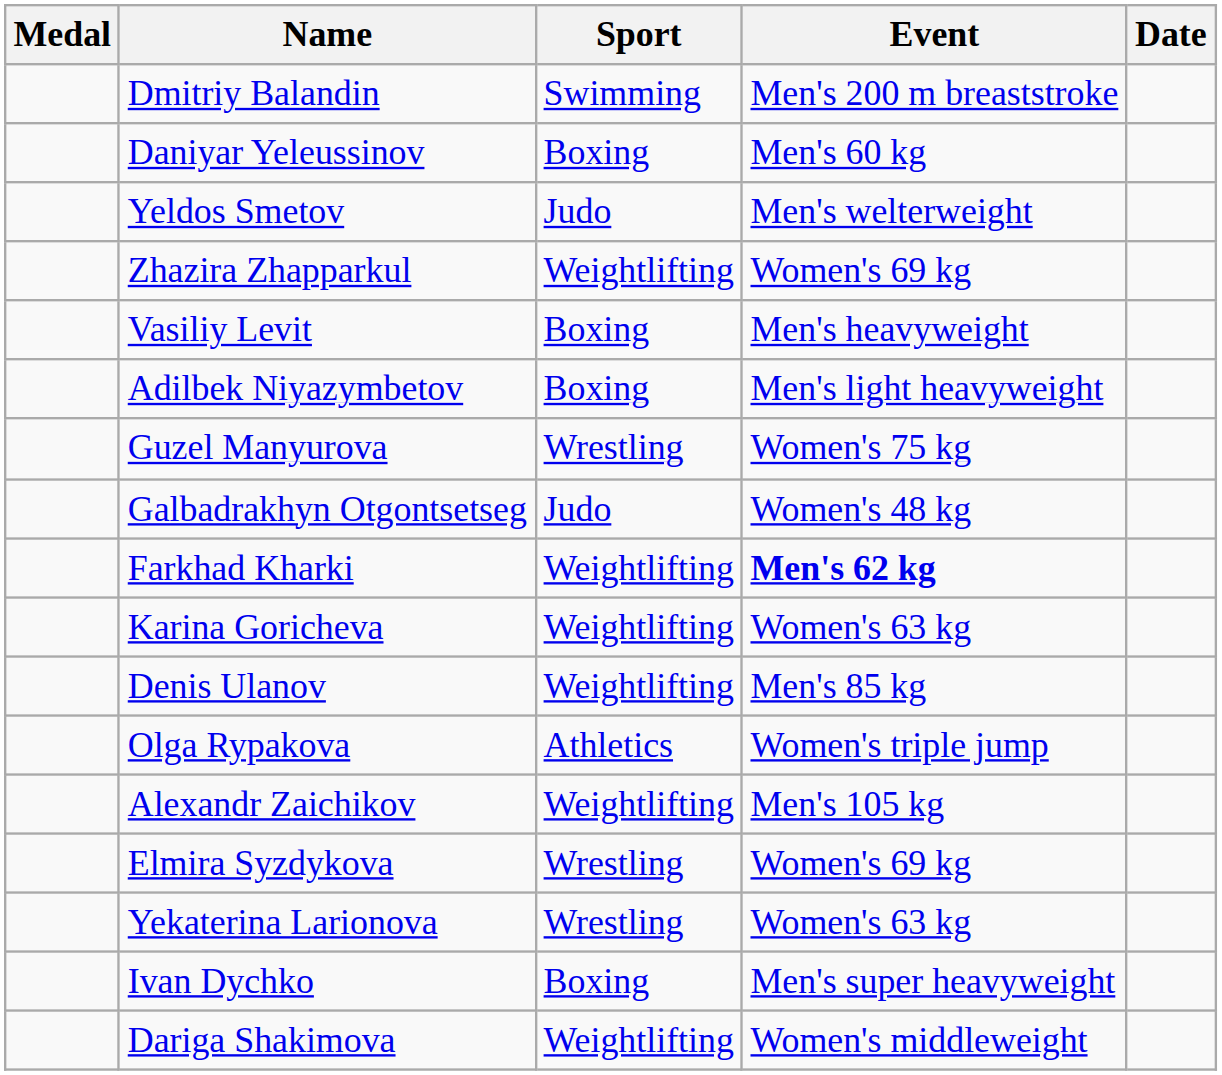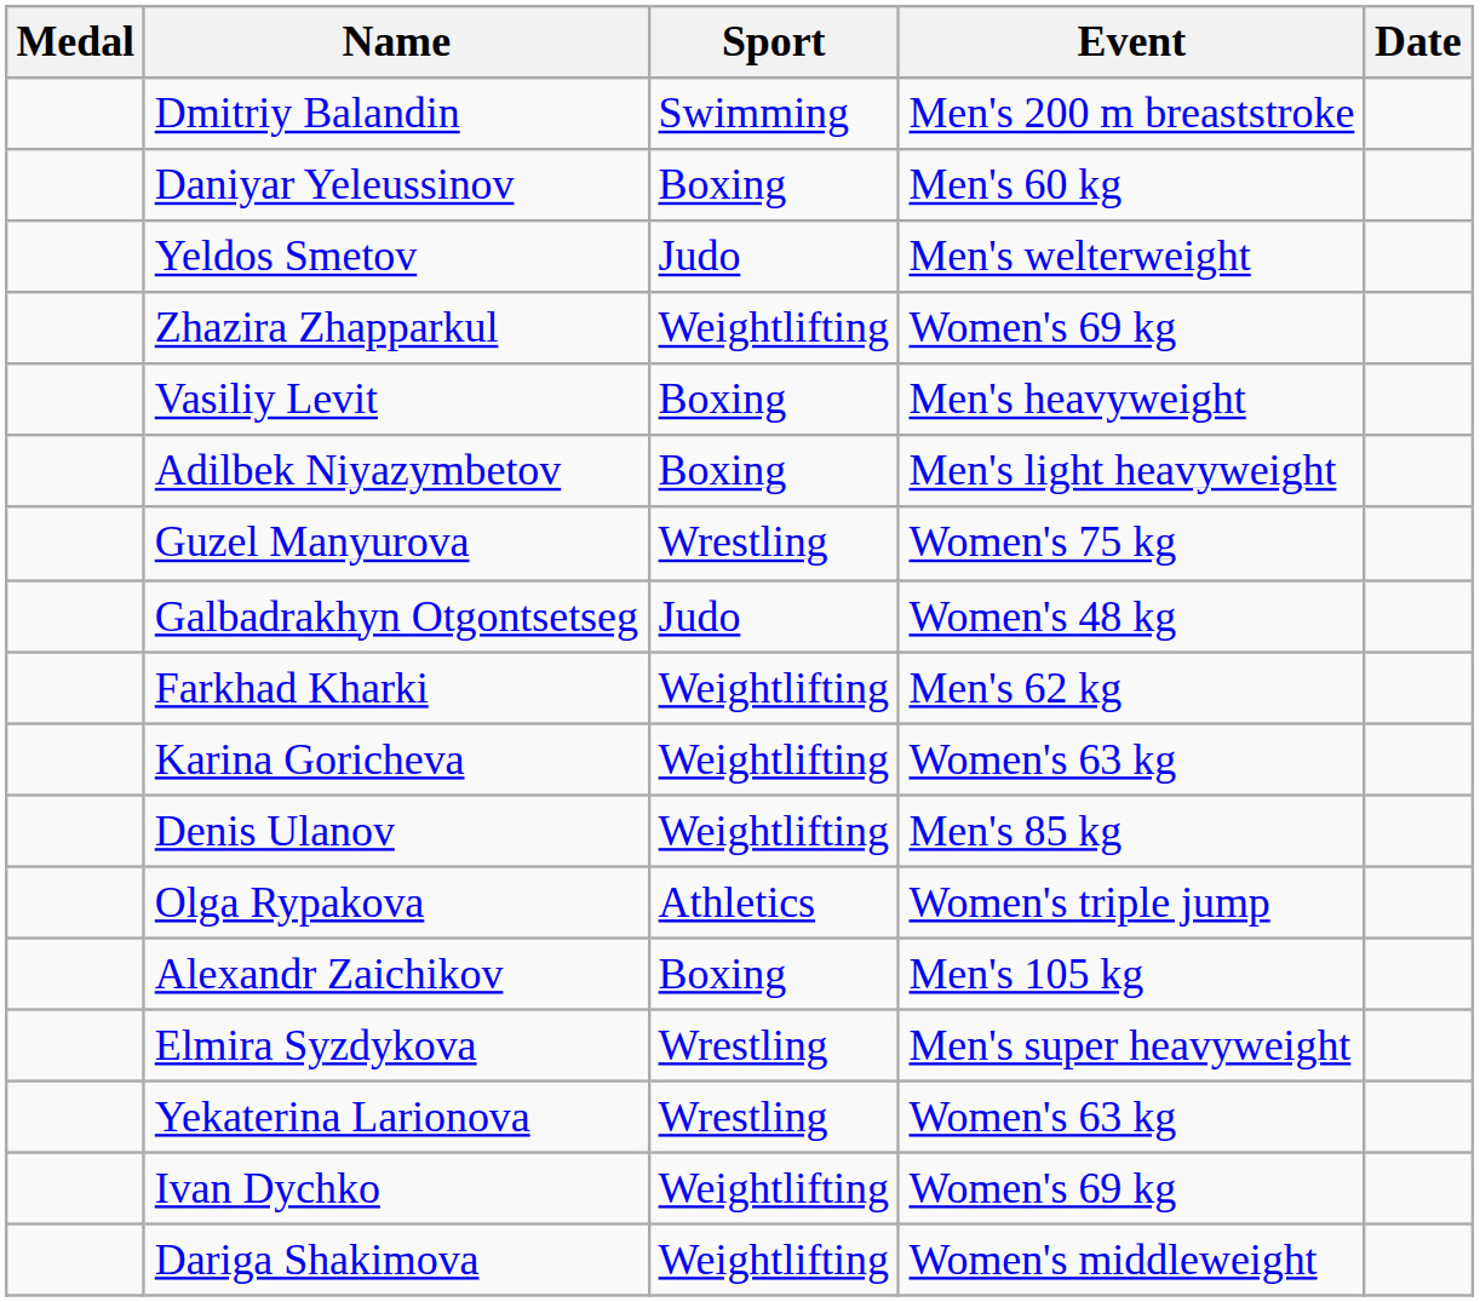Farkhad Kharki | Event: bold -> normal
Alexandr Zaichikov | Sport: Weightlifting -> Boxing
Elmira Syzdykova | Event: Women's 69 kg -> Men's super heavyweight
Ivan Dychko | Sport: Boxing -> Weightlifting
Ivan Dychko | Event: Men's super heavyweight -> Women's 69 kg
